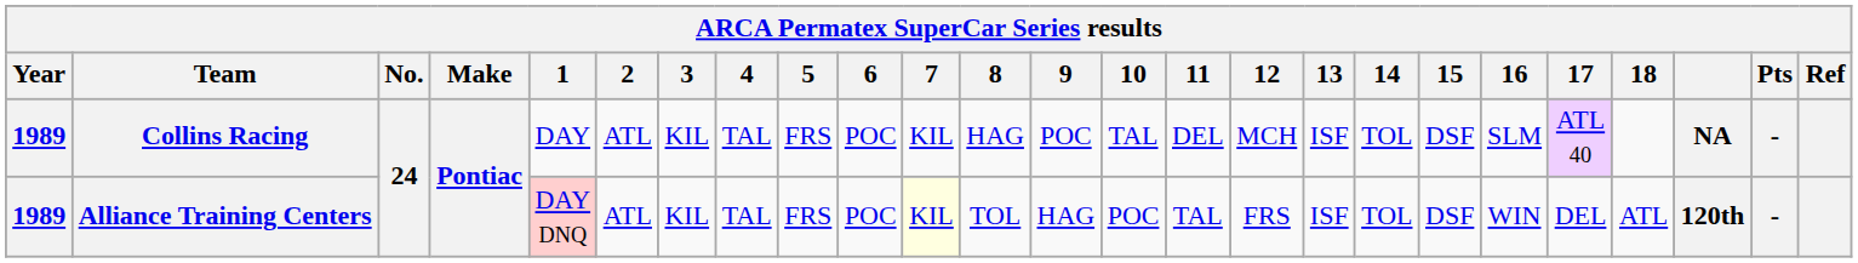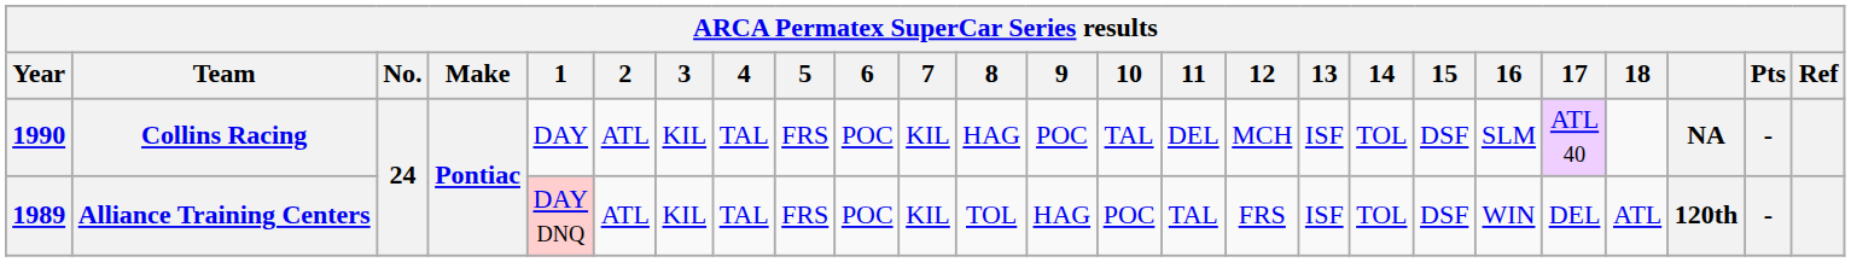Collins Racing | Year: 1989 -> 1990
Alliance Training Centers | 7: lightyellow background -> no background
